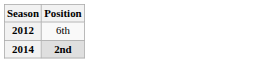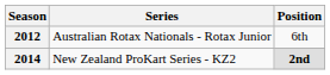+ column: Series | Australian Rotax Nationals - Rotax Junior | New Zealand ProKart Series - KZ2
